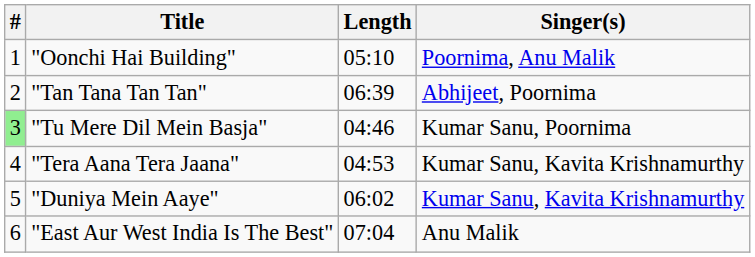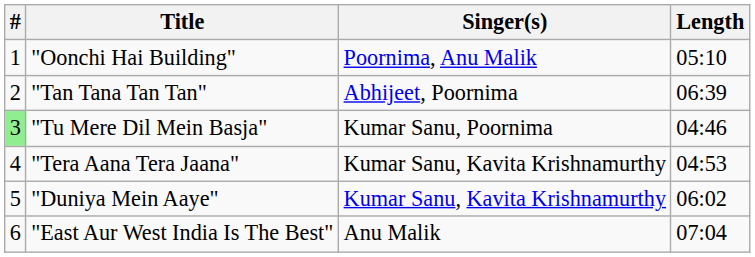columns swapped: Singer(s) <-> Length
